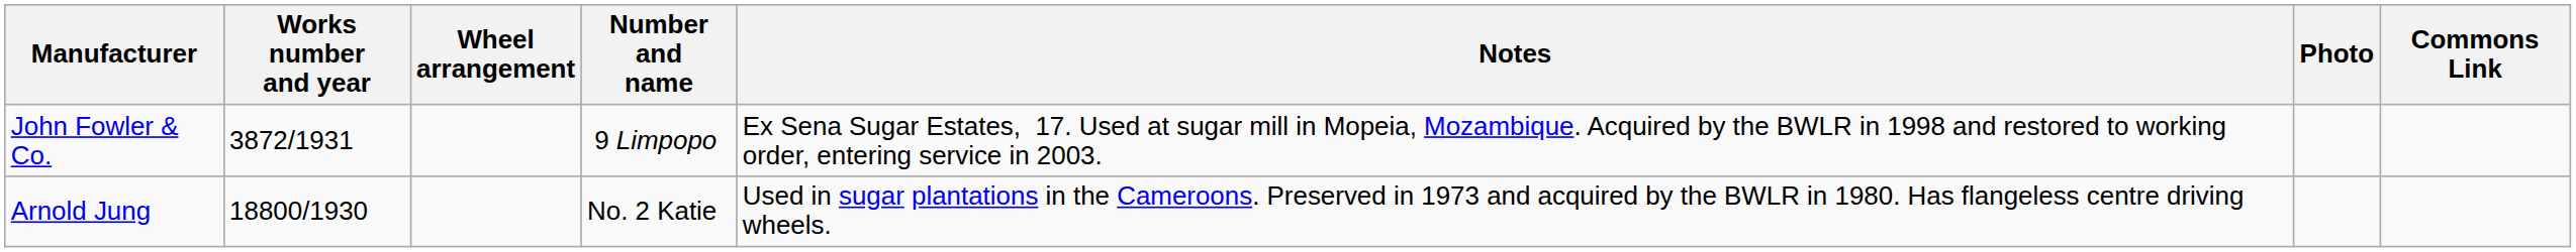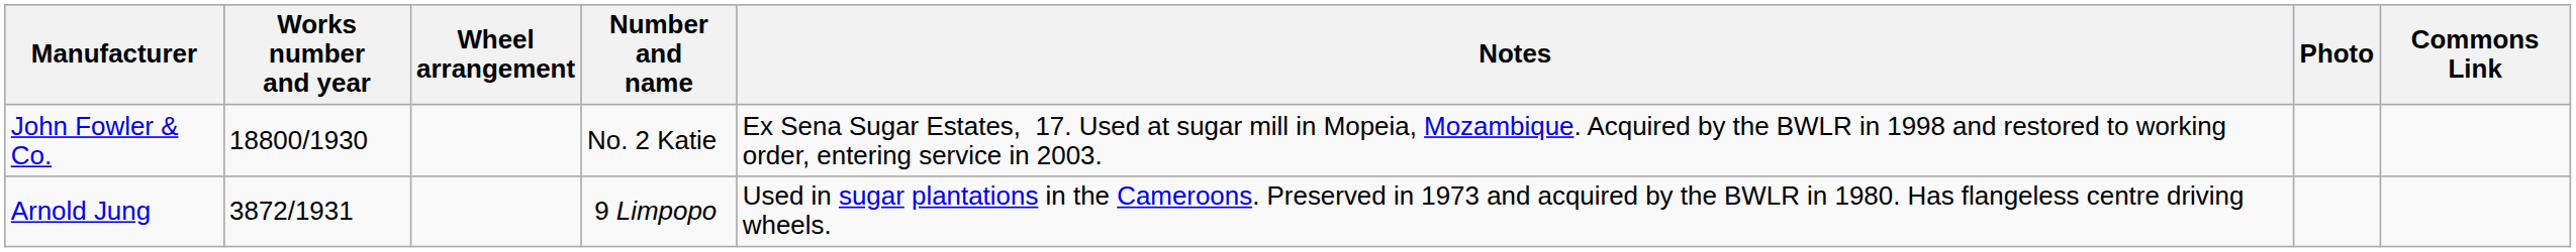John Fowler & Co. | Works number and year: 3872/1931 -> 18800/1930
John Fowler & Co. | Number and name: 9 Limpopo -> No. 2 Katie
Arnold Jung | Works number and year: 18800/1930 -> 3872/1931
Arnold Jung | Number and name: No. 2 Katie -> 9 Limpopo
